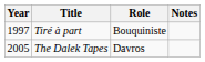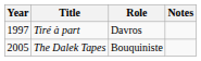Tiré à part | Role: Bouquiniste -> Davros
The Dalek Tapes | Role: Davros -> Bouquiniste
